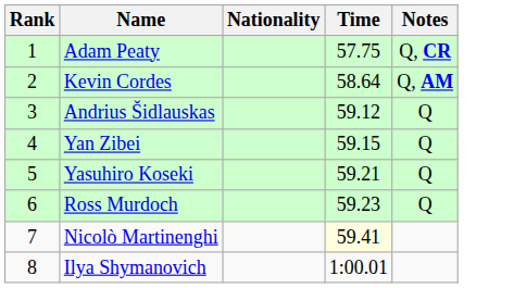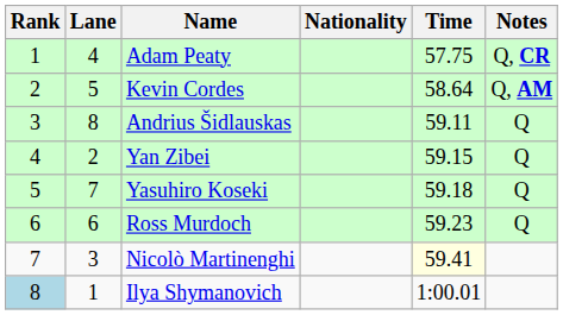+ column: Lane | 4 | 5 | 8 | 2 | 7 | 6 | 3 | 1
Andrius Šidlauskas | Time: 59.12 -> 59.11
Yasuhiro Koseki | Time: 59.21 -> 59.18
Ilya Shymanovich | Rank: no background -> lightblue background
